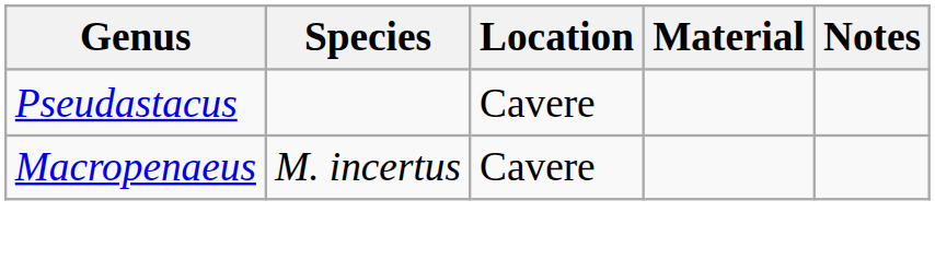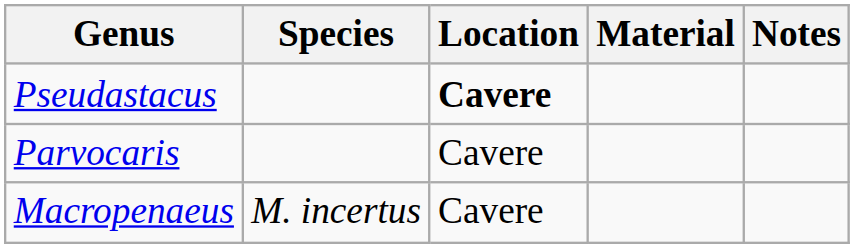Pseudastacus | Location: normal -> bold
+ row: Parvocaris | Cavere
